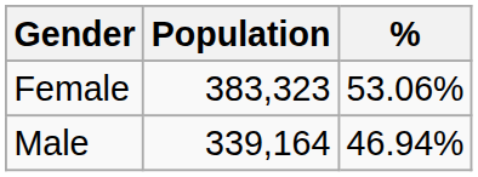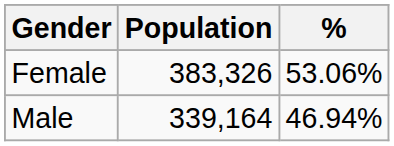Female | Population: 383,323 -> 383,326
